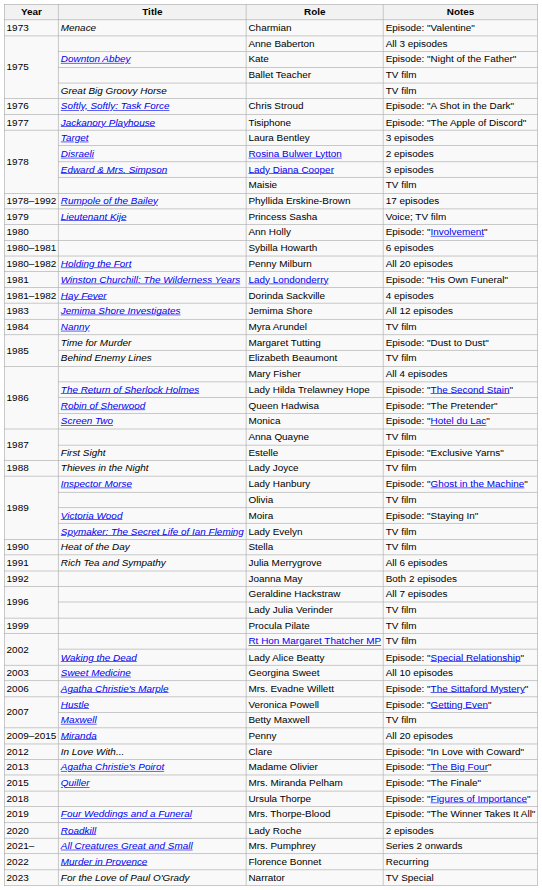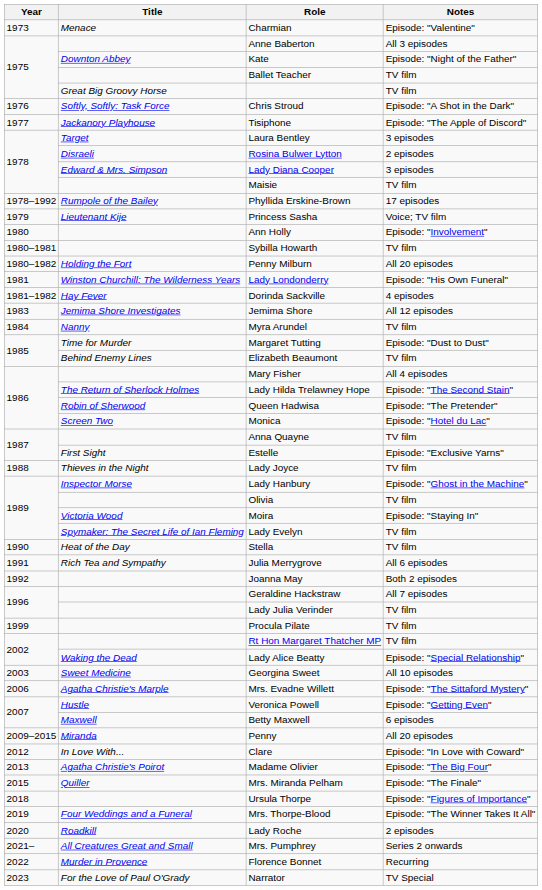Sybilla Howarth | Notes: 6 episodes -> TV film
Betty Maxwell | Notes: TV film -> 6 episodes
